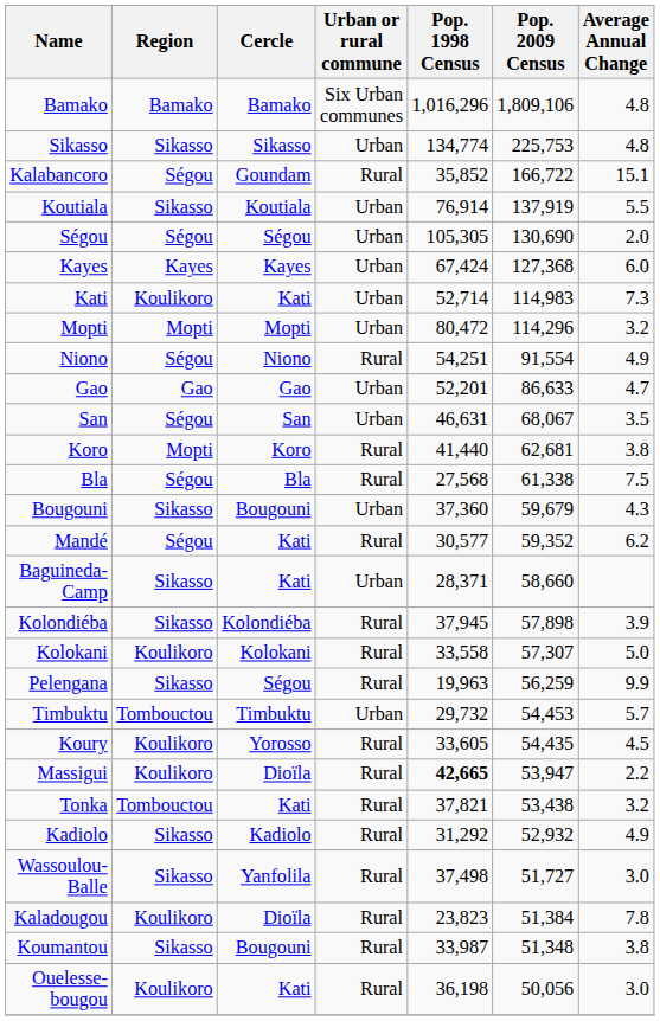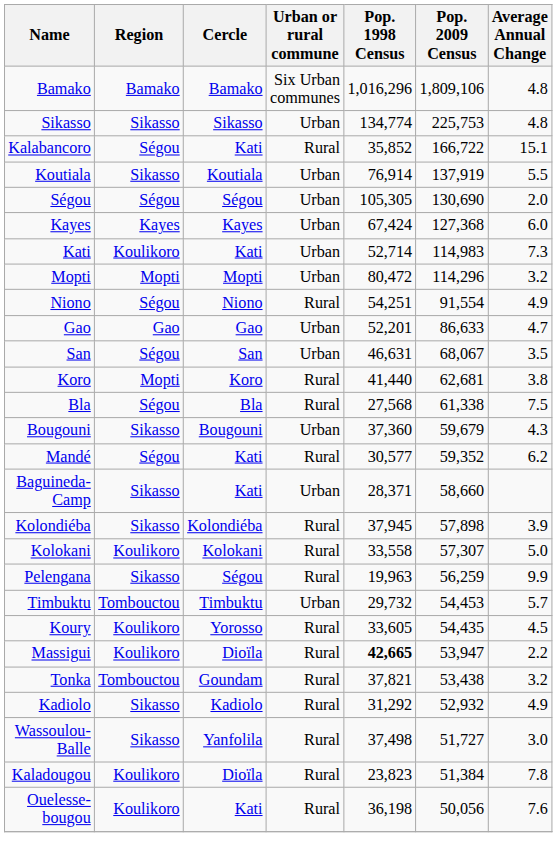Kalabancoro | Cercle: Goundam -> Kati
Tonka | Cercle: Kati -> Goundam
- row: Koumantou | Sikasso | Bougouni | Rural | 33,987 | 51,348 | 3.8
Ouelesse- bougou | Average Annual Change: 3.0 -> 7.6
